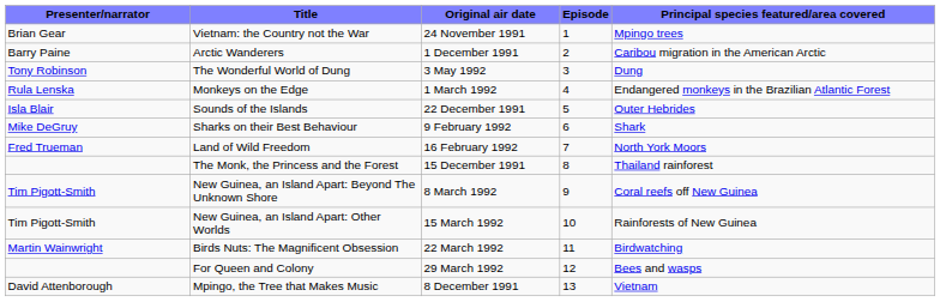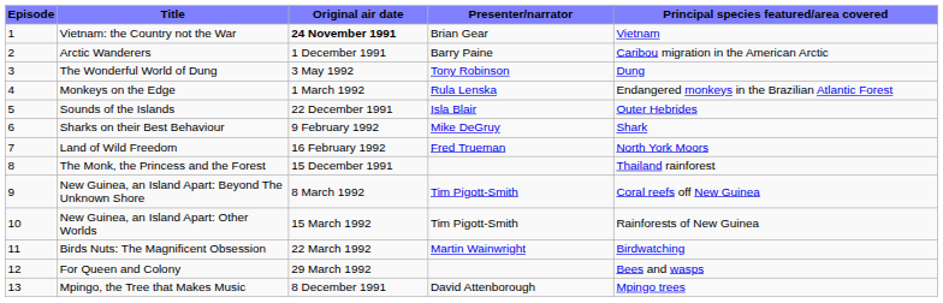columns swapped: Episode <-> Presenter/narrator
Vietnam: the Country not the War | Original air date: normal -> bold
Vietnam: the Country not the War | Principal species featured/area covered: Mpingo trees -> Vietnam
Mpingo, the Tree that Makes Music | Principal species featured/area covered: Vietnam -> Mpingo trees
